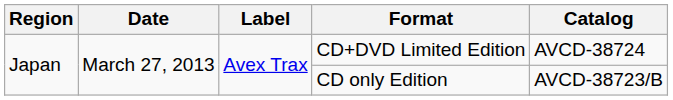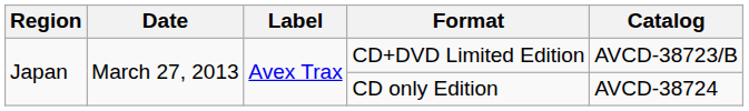CD+DVD Limited Edition | Catalog: AVCD-38724 -> AVCD-38723/B
CD only Edition | Catalog: AVCD-38723/B -> AVCD-38724
